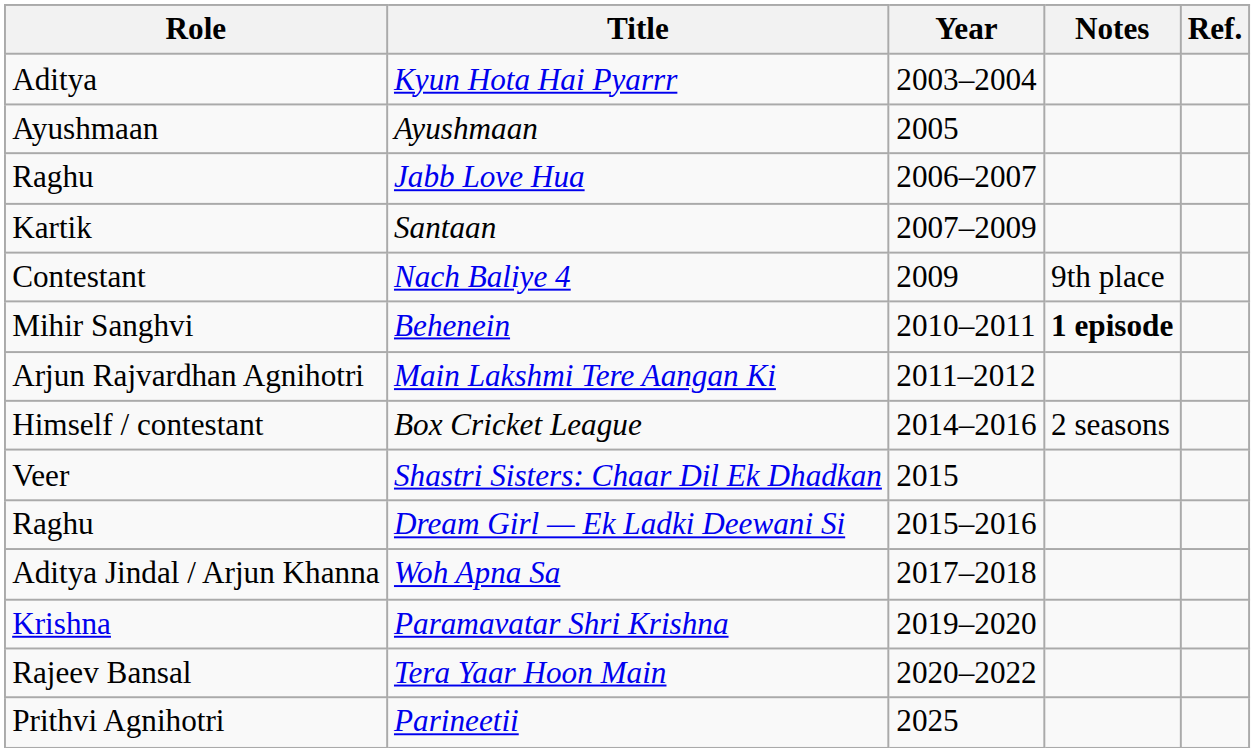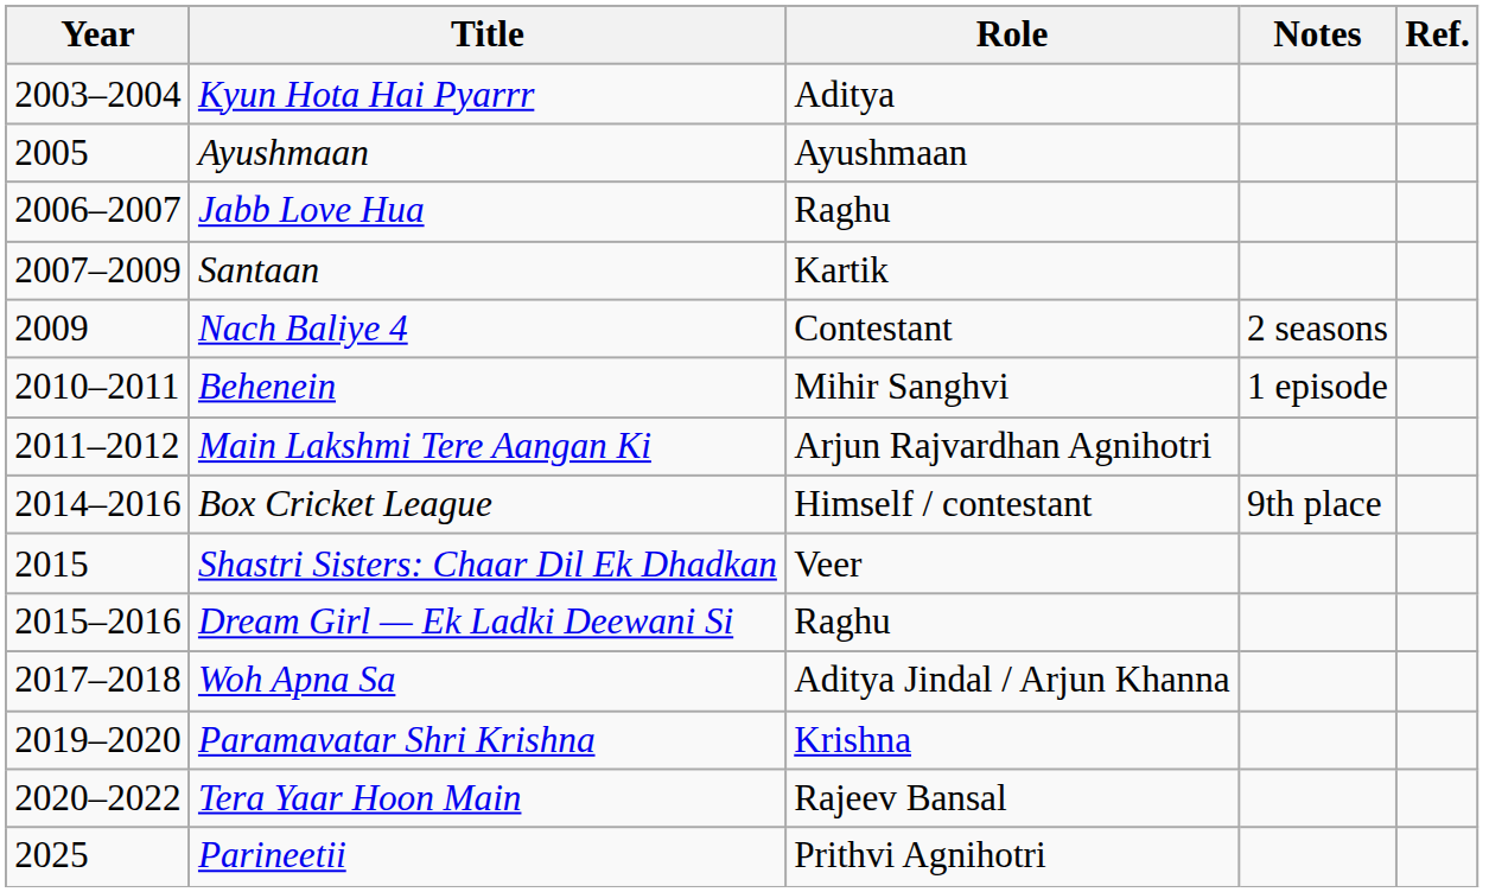columns swapped: Year <-> Role
Nach Baliye 4 | Notes: 9th place -> 2 seasons
Behenein | Notes: bold -> normal
Box Cricket League | Notes: 2 seasons -> 9th place
